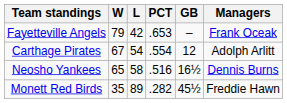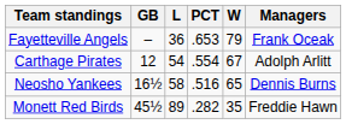columns swapped: W <-> GB
Fayetteville Angels | L: 42 -> 36
